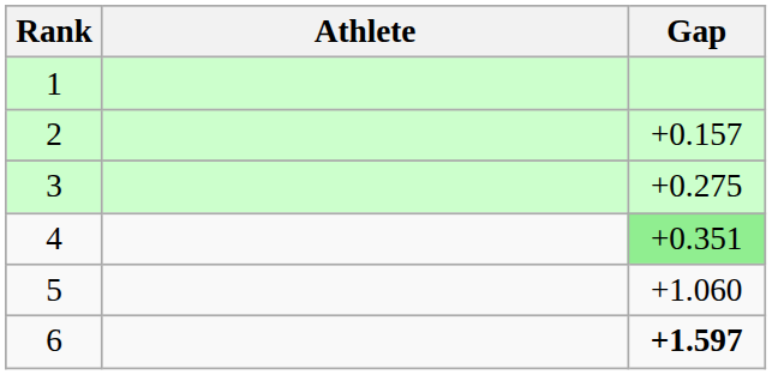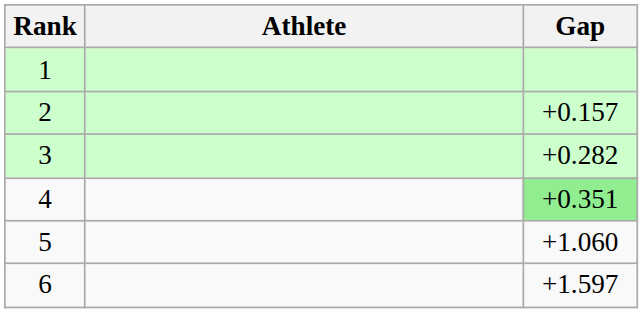3 | Gap: +0.275 -> +0.282
6 | Gap: bold -> normal
